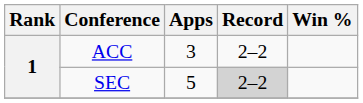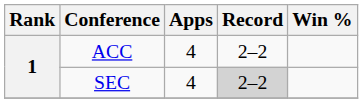ACC | Apps: 3 -> 4
SEC | Apps: 5 -> 4
